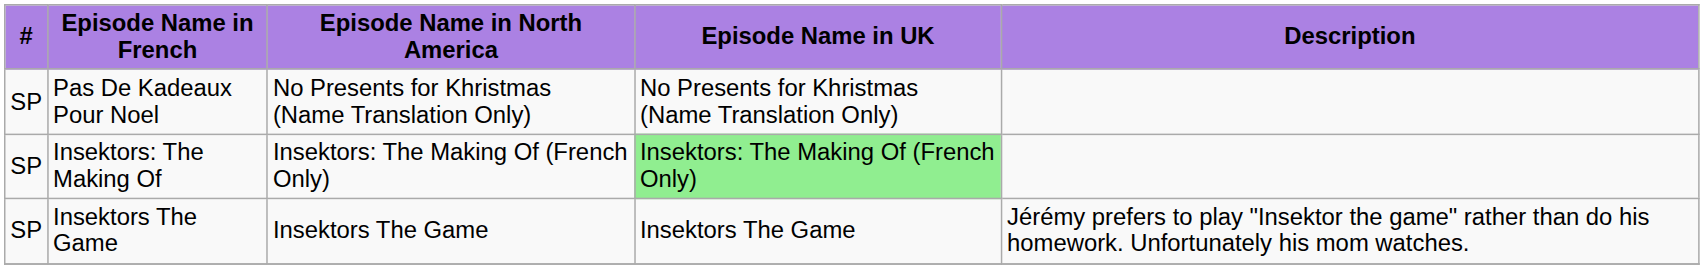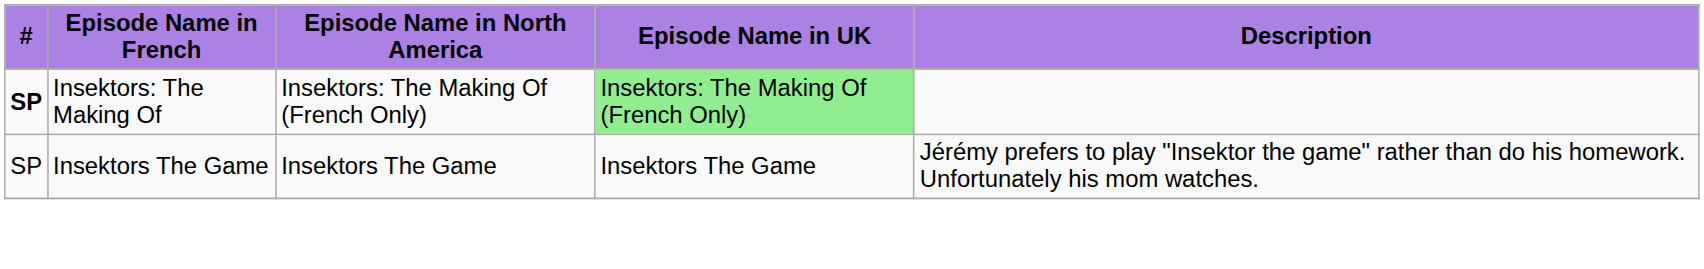- row: SP | Pas De Kadeaux Pour Noel | No Presents for Khristmas (Name Translation Only) | No Presents for Khristmas (Name Translation Only)
Insektors: The Making Of | #: normal -> bold
